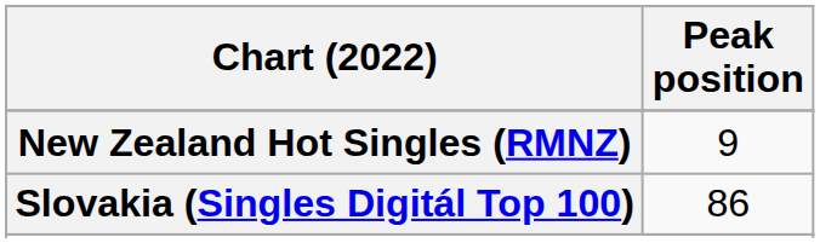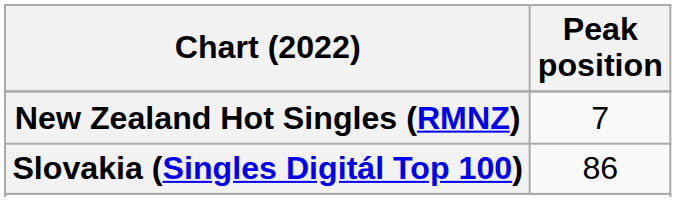New Zealand Hot Singles (RMNZ) | Peak position: 9 -> 7
